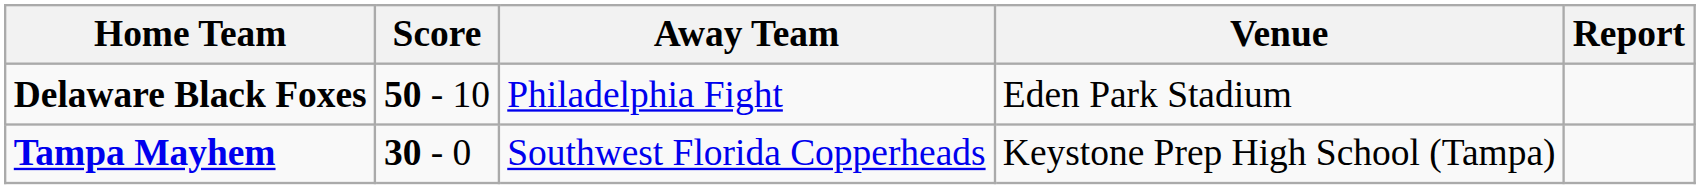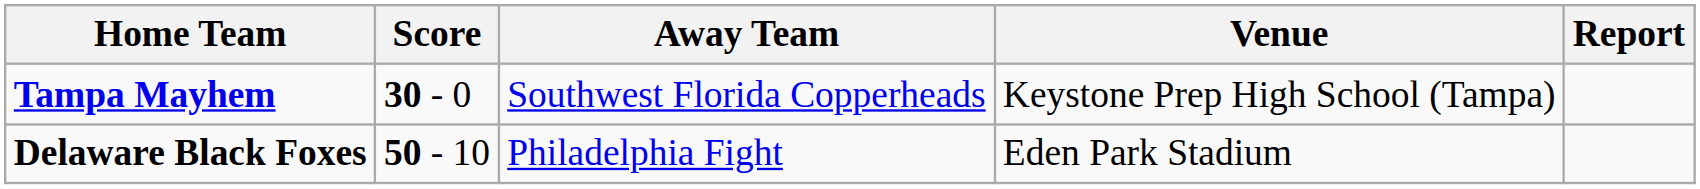rows swapped: Tampa Mayhem <-> Delaware Black Foxes
